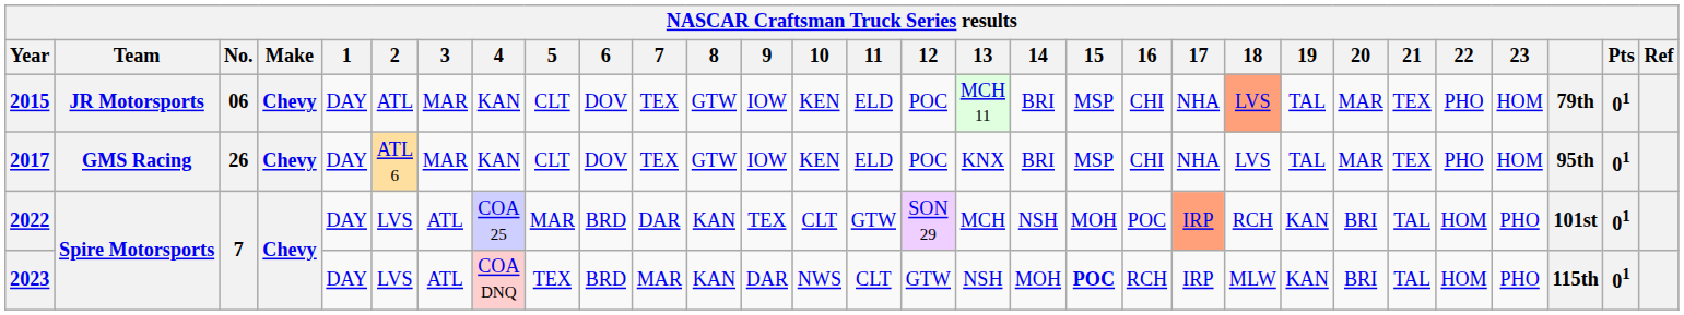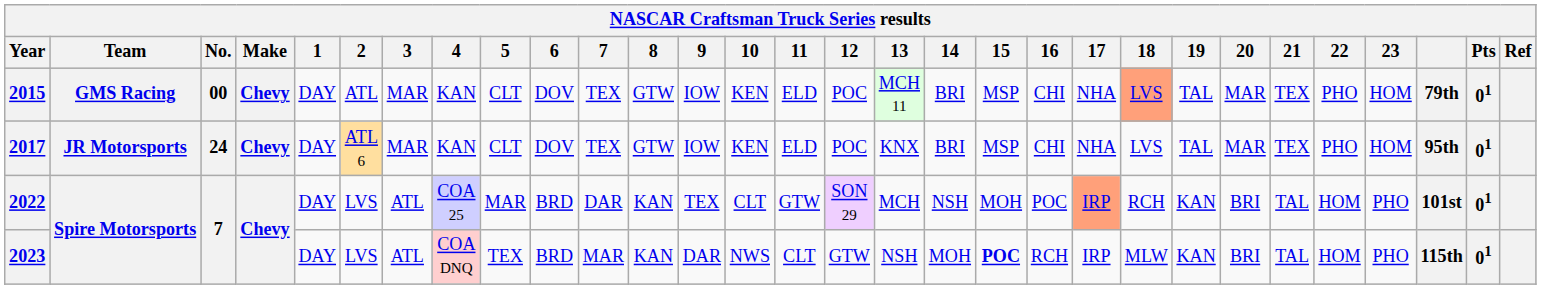2015 | Team: JR Motorsports -> GMS Racing
2015 | No.: 06 -> 00
2017 | Team: GMS Racing -> JR Motorsports
2017 | No.: 26 -> 24
